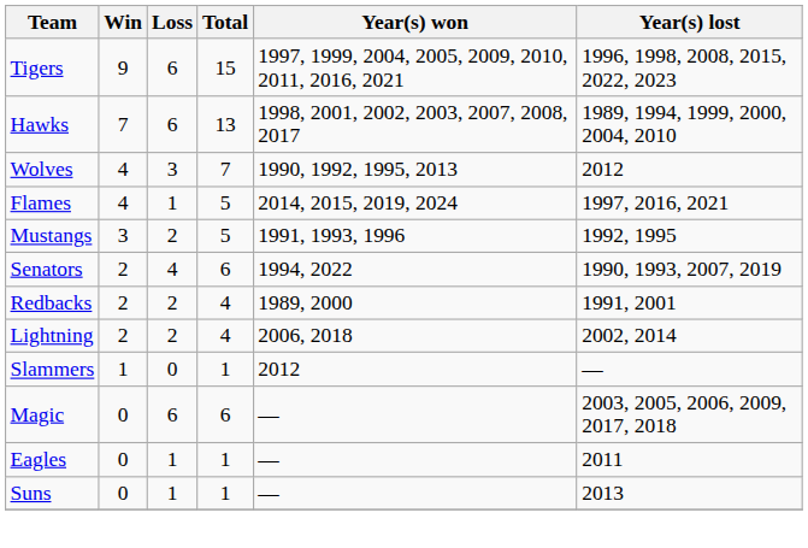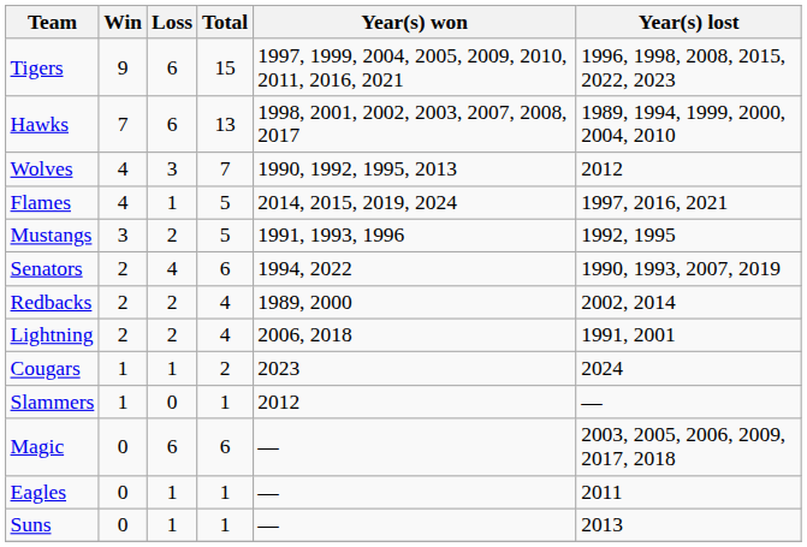Redbacks | Year(s) lost: 1991, 2001 -> 2002, 2014
Lightning | Year(s) lost: 2002, 2014 -> 1991, 2001
+ row: Cougars | 1 | 1 | 2 | 2023 | 2024
